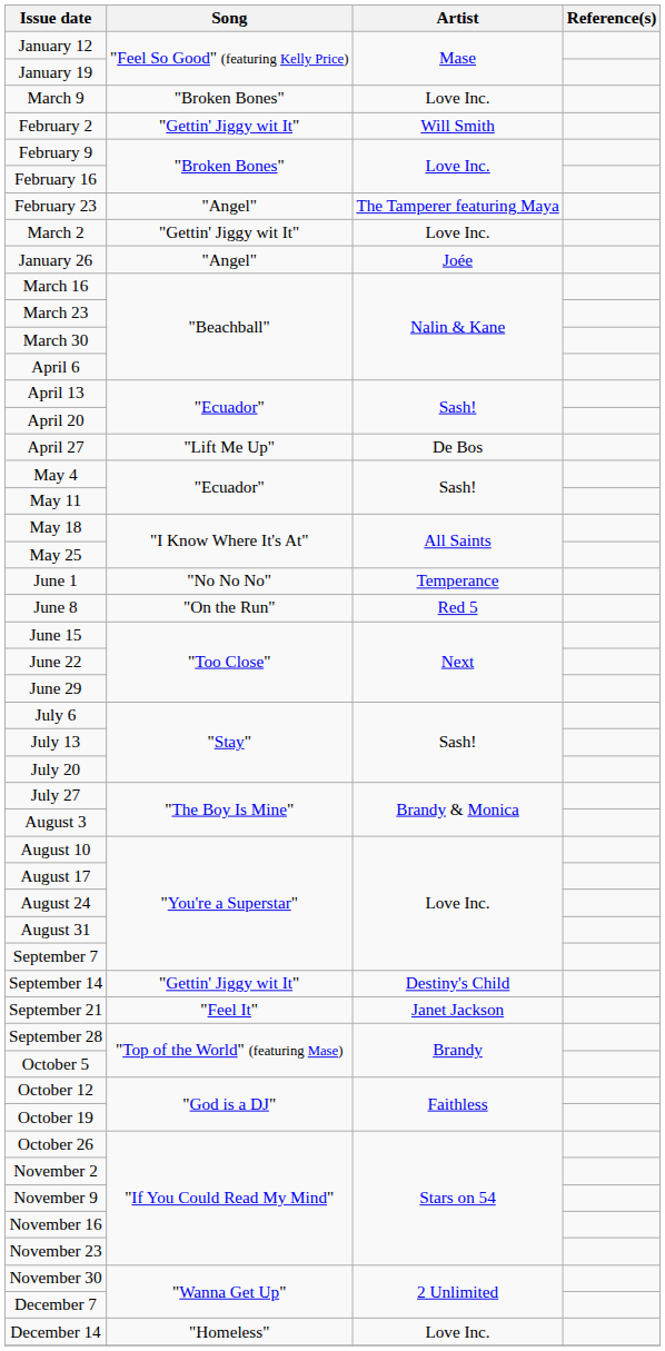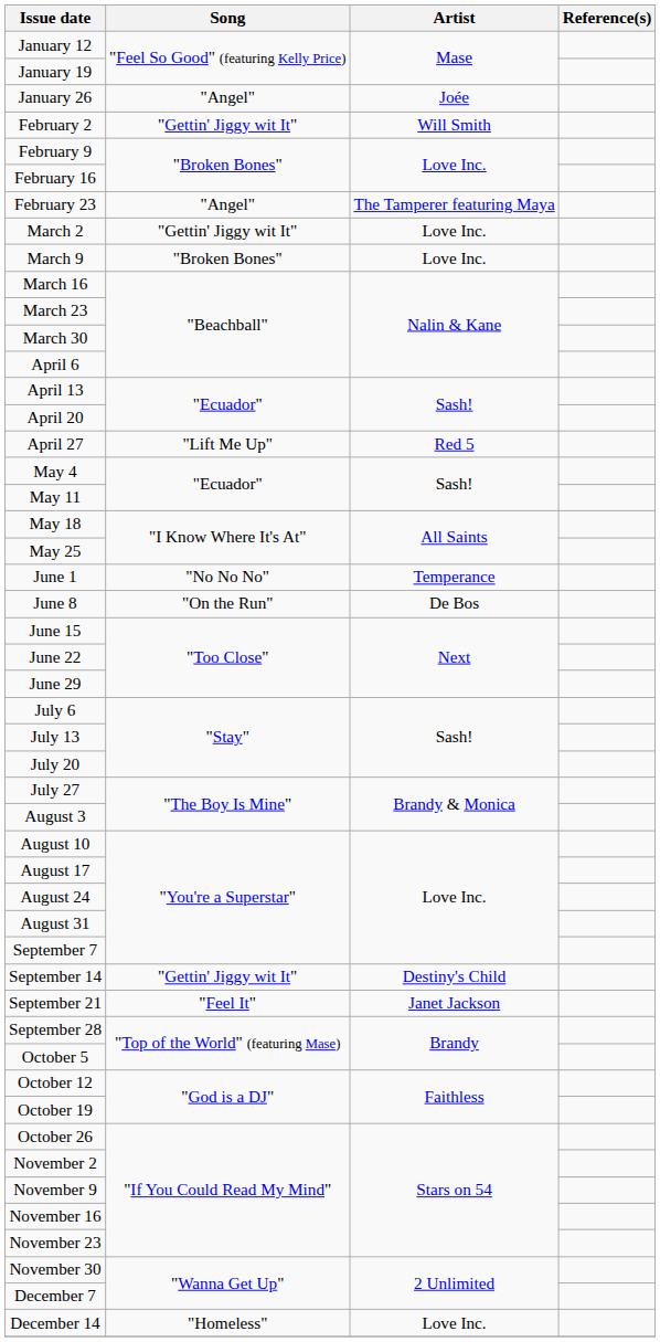rows swapped: January 26 <-> March 9
April 27 | Artist: De Bos -> Red 5
June 8 | Artist: Red 5 -> De Bos
